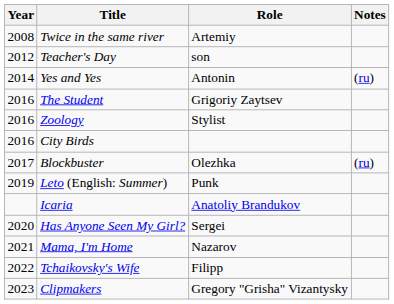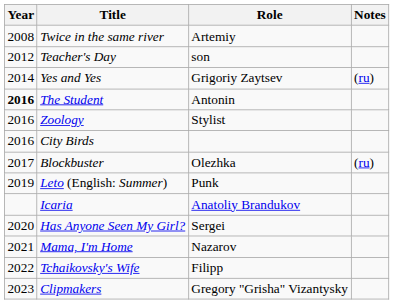Yes and Yes | Role: Antonin -> Grigoriy Zaytsev
The Student | Year: normal -> bold
The Student | Role: Grigoriy Zaytsev -> Antonin
